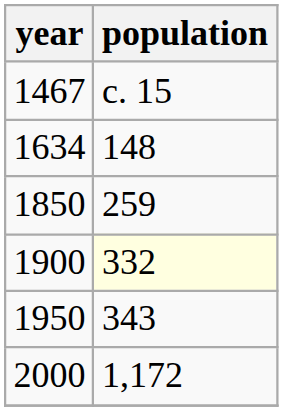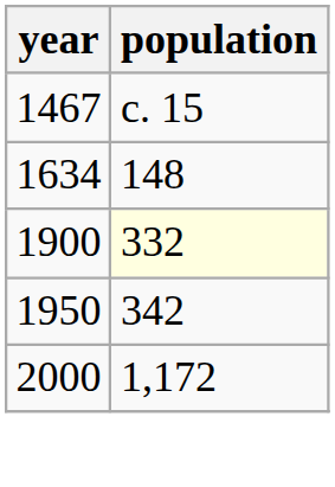- row: 1850 | 259
1950 | population: 343 -> 342
